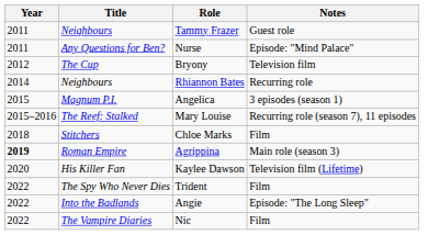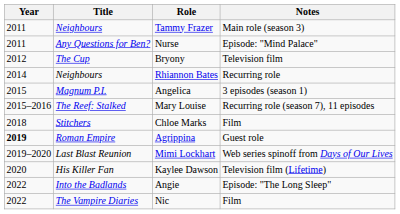Tammy Frazer | Notes: Guest role -> Main role (season 3)
Agrippina | Notes: Main role (season 3) -> Guest role
+ row: 2019–2020 | Last Blast Reunion | Mimi Lockhart | Web series spinoff from Days of Our Lives
- row: 2022 | The Spy Who Never Dies | Trident | Film
